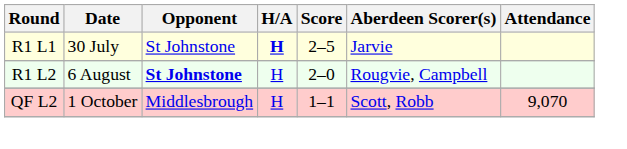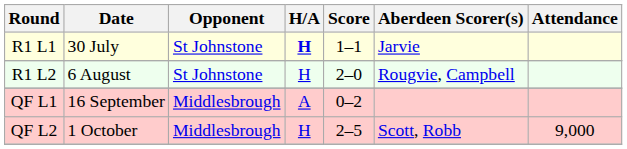R1 L1 | Score: 2–5 -> 1–1
R1 L2 | Opponent: bold -> normal
+ row: QF L1 | 16 September | Middlesbrough | A | 0–2
QF L2 | Score: 1–1 -> 2–5
QF L2 | Attendance: 9,070 -> 9,000
